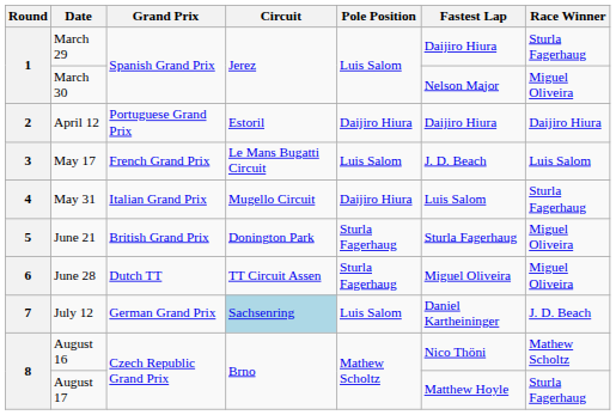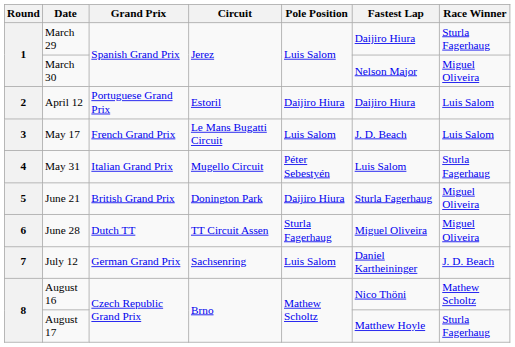April 12 | Race Winner: Daijiro Hiura -> Luis Salom
May 31 | Pole Position: Daijiro Hiura -> Péter Sebestyén
June 21 | Pole Position: Sturla Fagerhaug -> Daijiro Hiura
July 12 | Circuit: lightblue background -> no background
